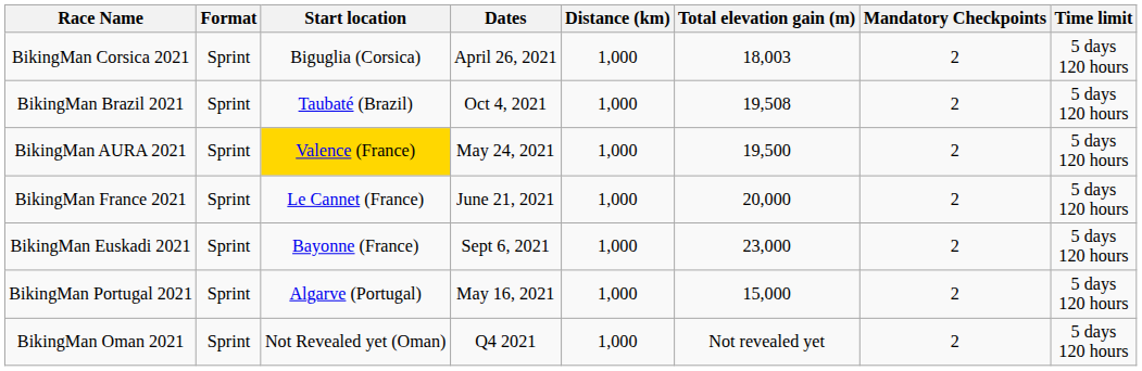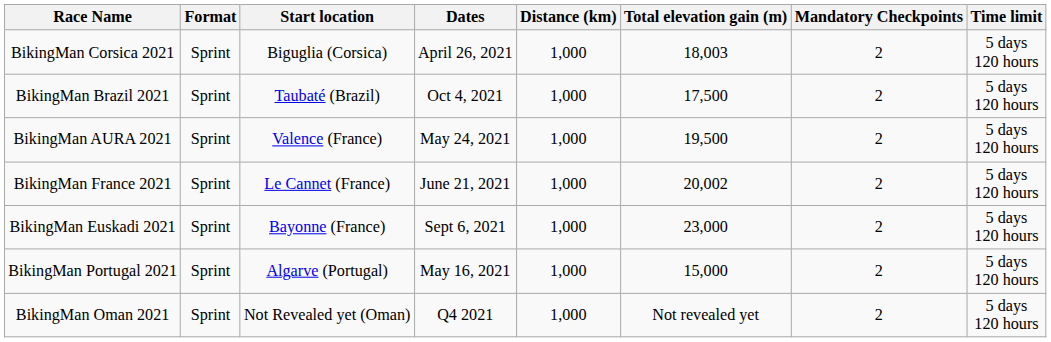BikingMan Brazil 2021 | Total elevation gain (m): 19,508 -> 17,500
BikingMan AURA 2021 | Start location: gold background -> no background
BikingMan France 2021 | Total elevation gain (m): 20,000 -> 20,002
